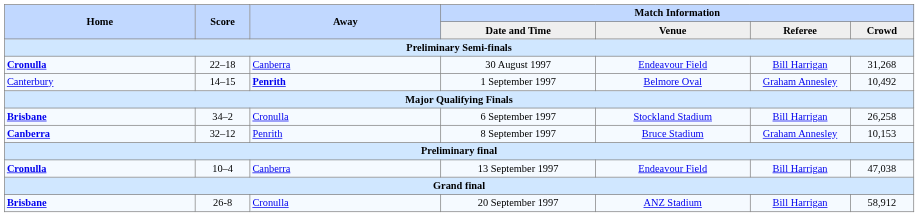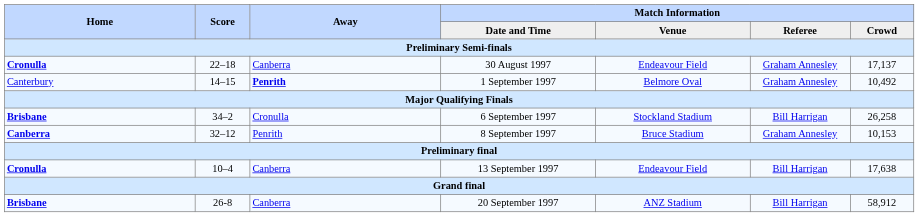30 August 1997 | Match Information / Referee: Bill Harrigan -> Graham Annesley
30 August 1997 | Match Information / Crowd: 31,268 -> 17,137
13 September 1997 | Match Information / Crowd: 47,038 -> 17,638
20 September 1997 | Away: Cronulla -> Canberra
